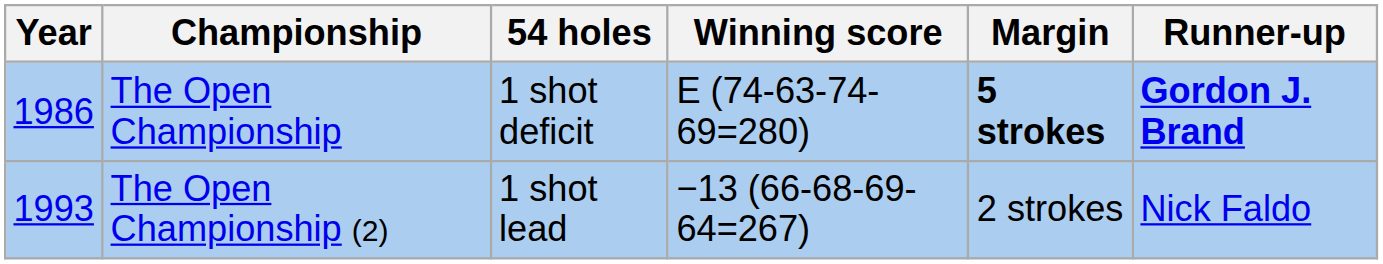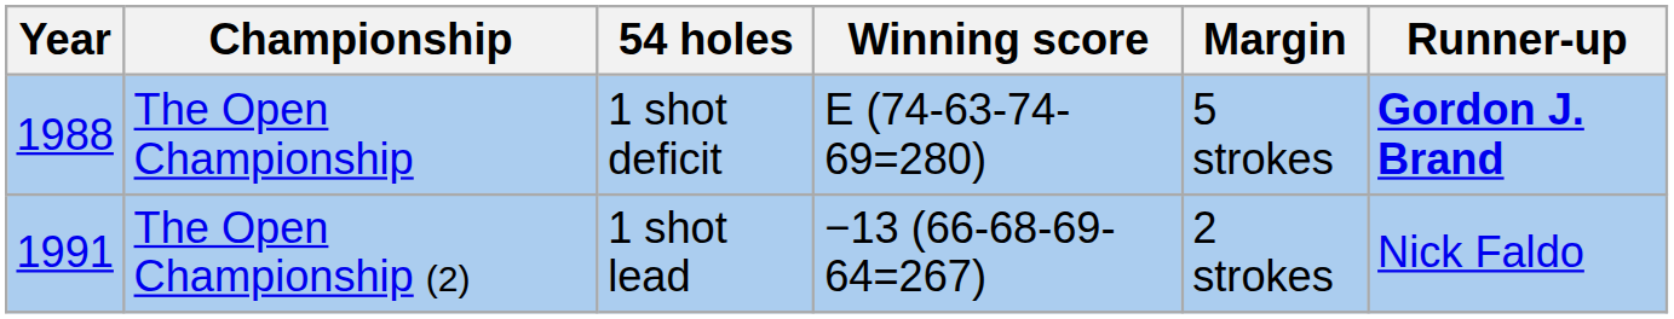The Open Championship | Year: 1986 -> 1988
The Open Championship | Margin: bold -> normal
The Open Championship (2) | Year: 1993 -> 1991
